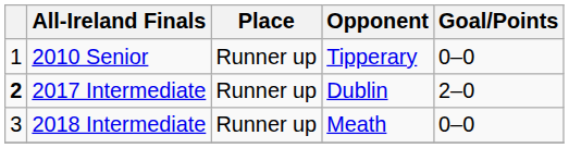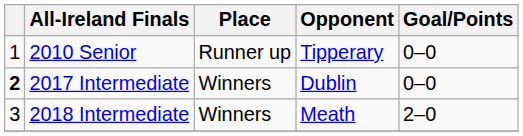2017 Intermediate | Place: Runner up -> Winners
2017 Intermediate | Goal/Points: 2–0 -> 0–0
2018 Intermediate | Place: Runner up -> Winners
2018 Intermediate | Goal/Points: 0–0 -> 2–0
